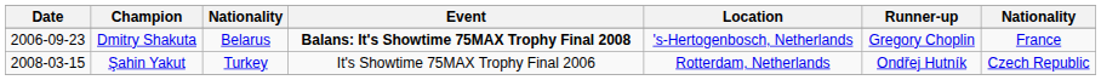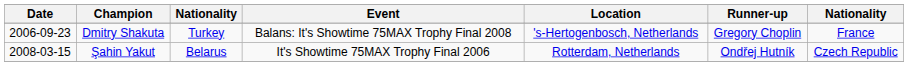Dmitry Shakuta | column 3: Belarus -> Turkey
Dmitry Shakuta | Event: bold -> normal
Şahin Yakut | column 3: Turkey -> Belarus
